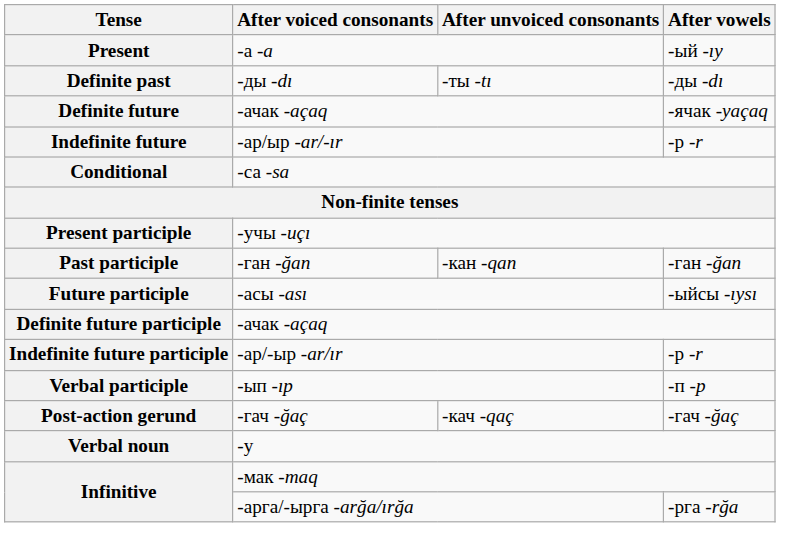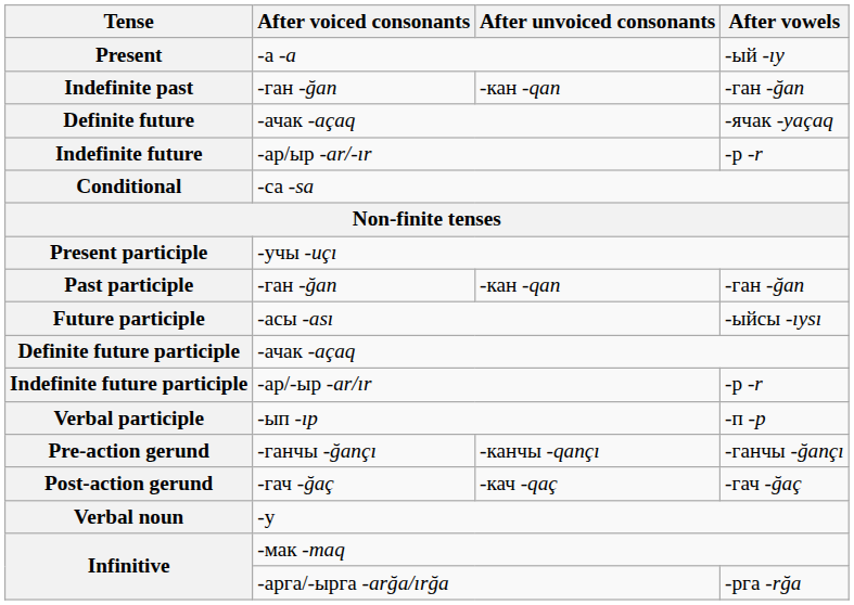- row: Definite past | -ды -dı | -ты -tı | -ды -dı
+ row: Indefinite past | -ган -ğan | -кан -qan | -ган -ğan
+ row: Pre-action gerund | -ганчы -ğançı | -канчы -qançı | -ганчы -ğançı
